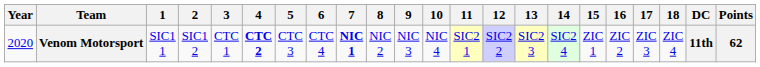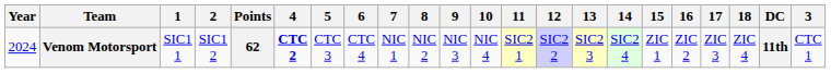columns swapped: 3 <-> Points
Venom Motorsport | Year: 2020 -> 2024
Venom Motorsport | 7: bold -> normal
